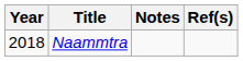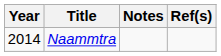Naammtra | Year: 2018 -> 2014
